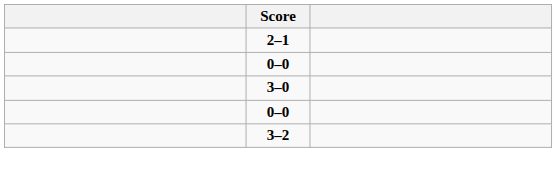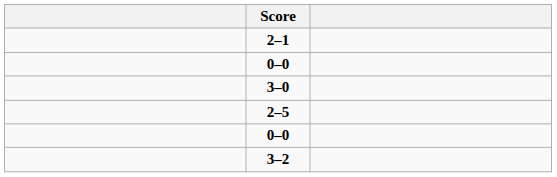+ row: 2–5
